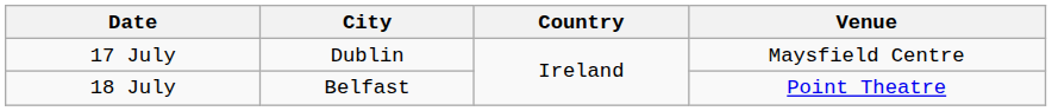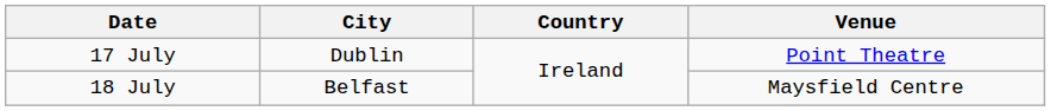17 July | Venue: Maysfield Centre -> Point Theatre
18 July | Venue: Point Theatre -> Maysfield Centre
